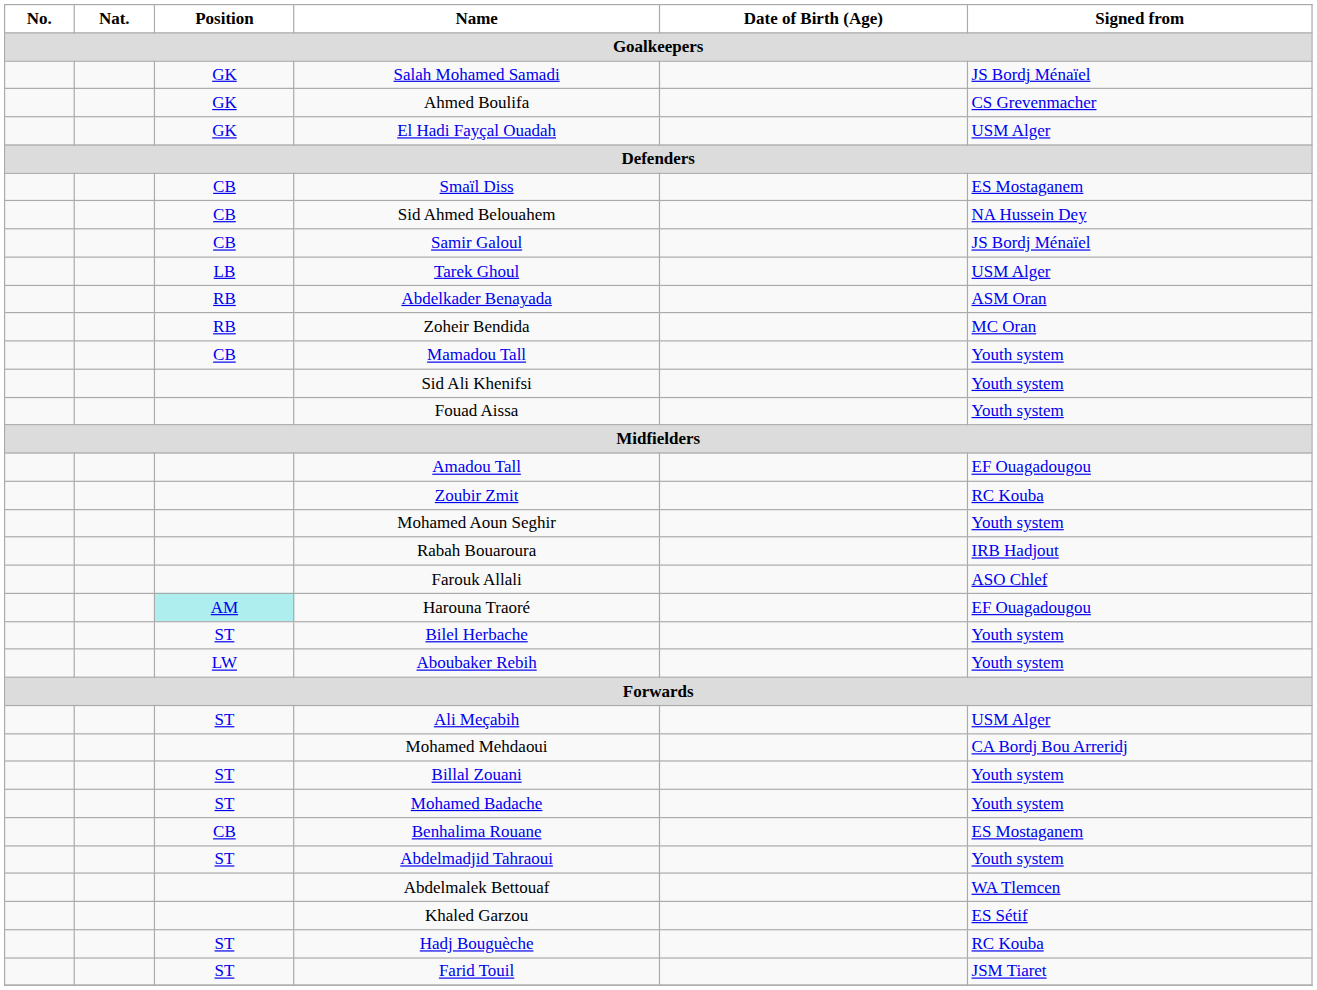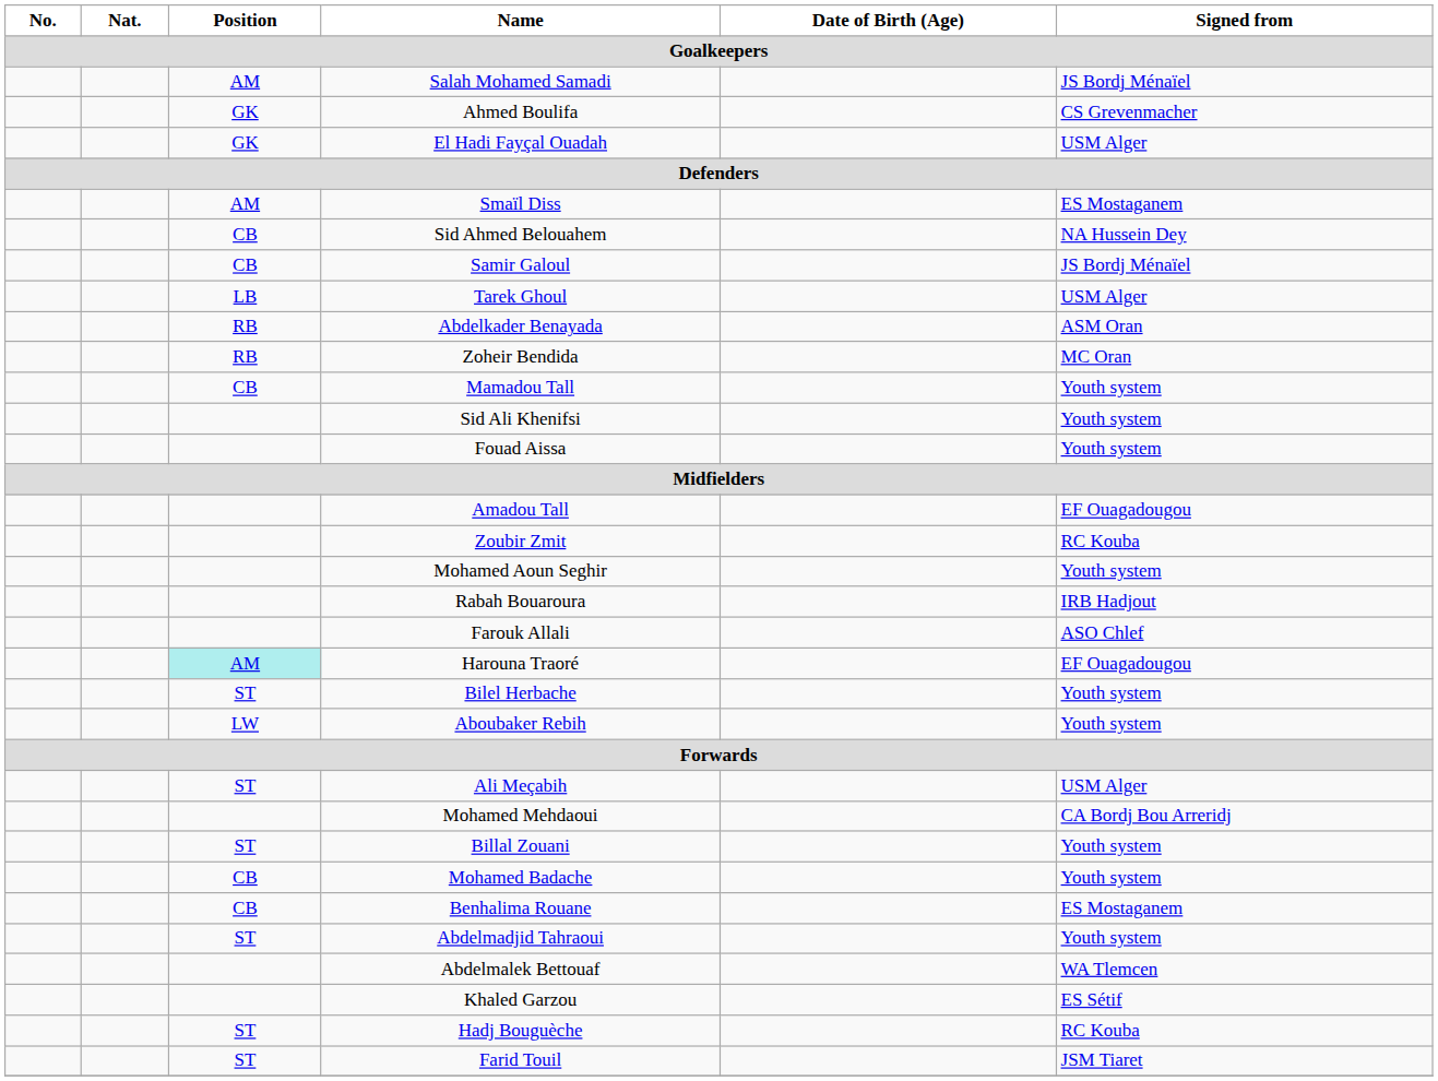Salah Mohamed Samadi | Position: GK -> AM
Smaïl Diss | Position: CB -> AM
Mohamed Badache | Position: ST -> CB
